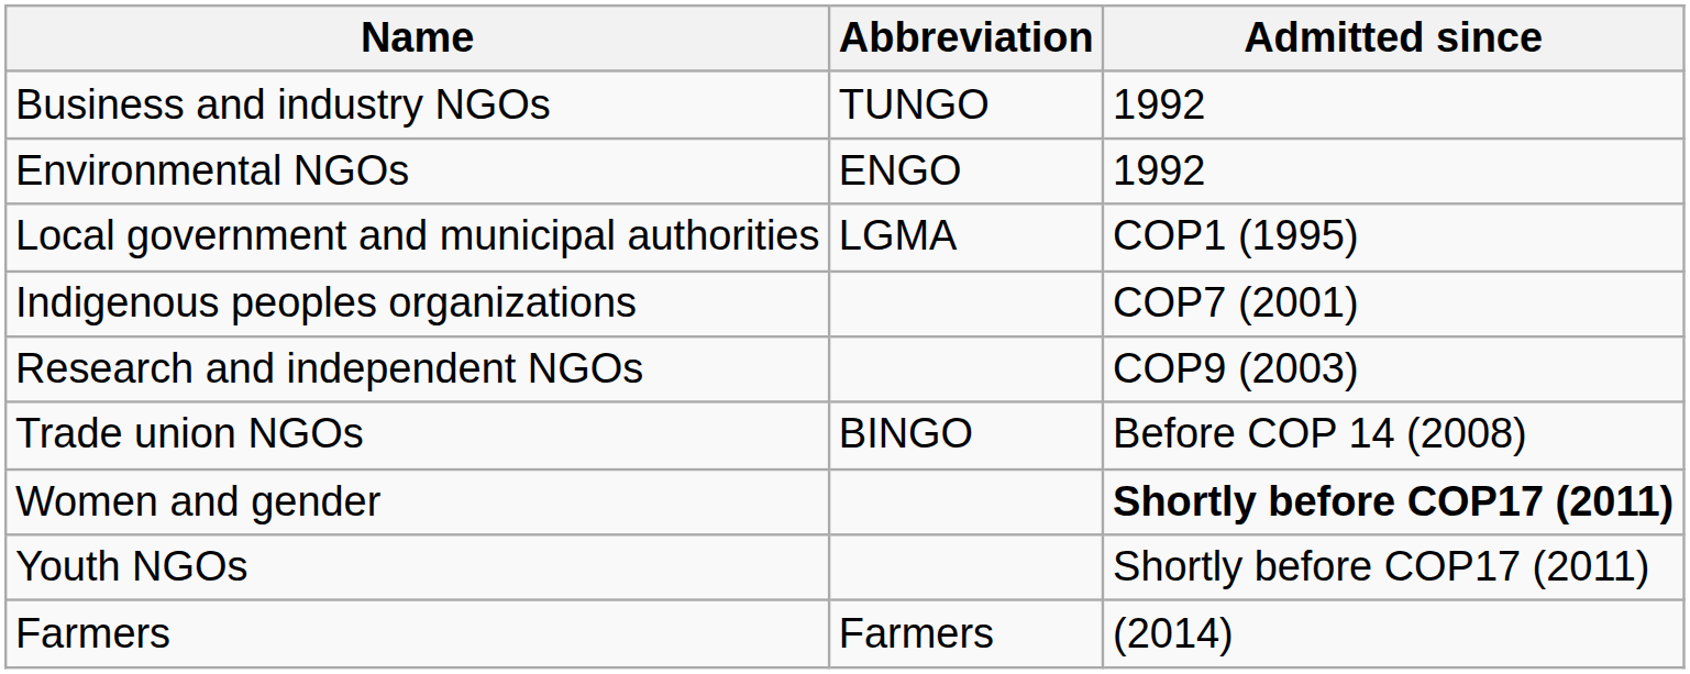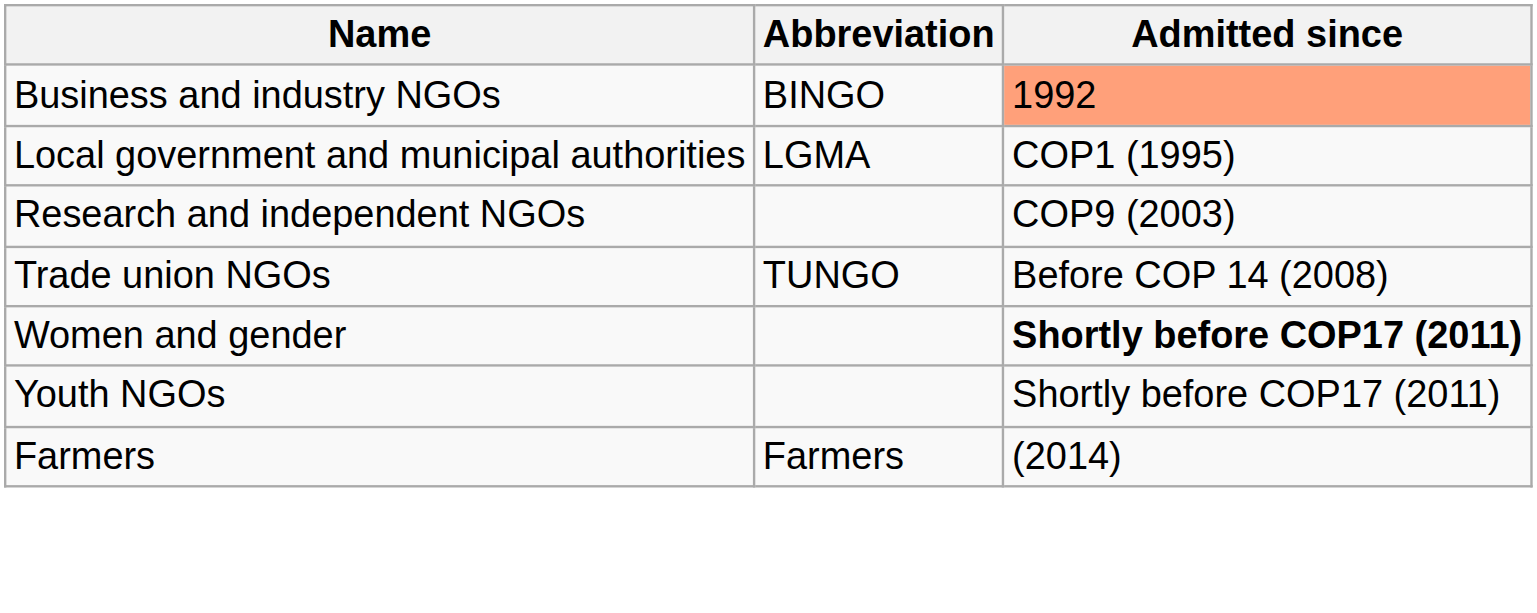Business and industry NGOs | Abbreviation: TUNGO -> BINGO
Business and industry NGOs | Admitted since: no background -> lightsalmon background
- row: Environmental NGOs | ENGO | 1992
- row: Indigenous peoples organizations | COP7 (2001)
Trade union NGOs | Abbreviation: BINGO -> TUNGO
